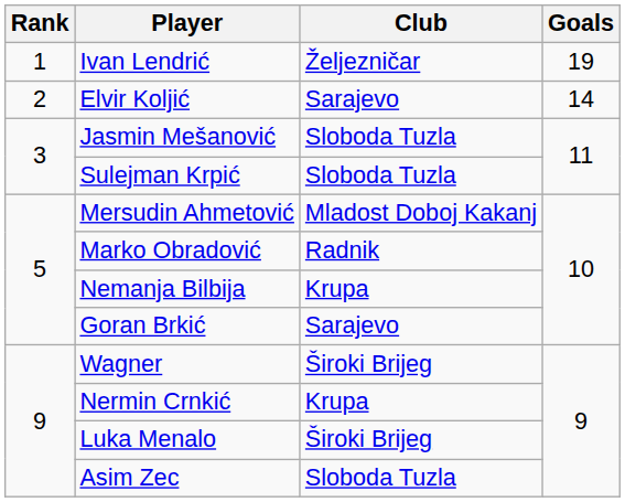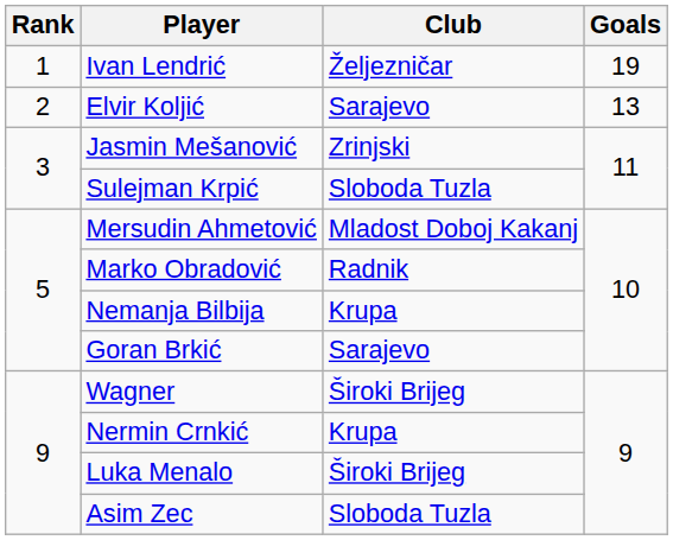Elvir Koljić | Goals: 14 -> 13
Jasmin Mešanović | Club: Sloboda Tuzla -> Zrinjski
